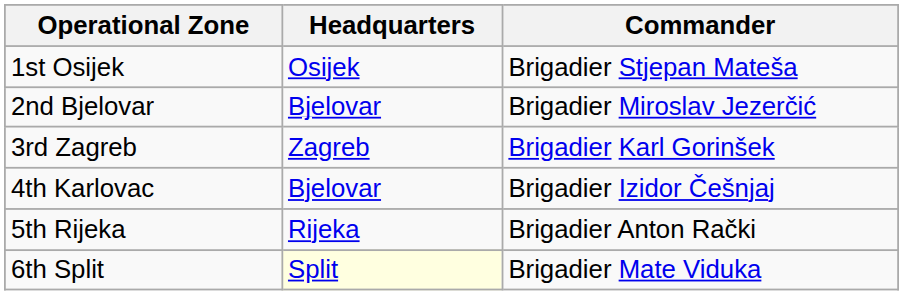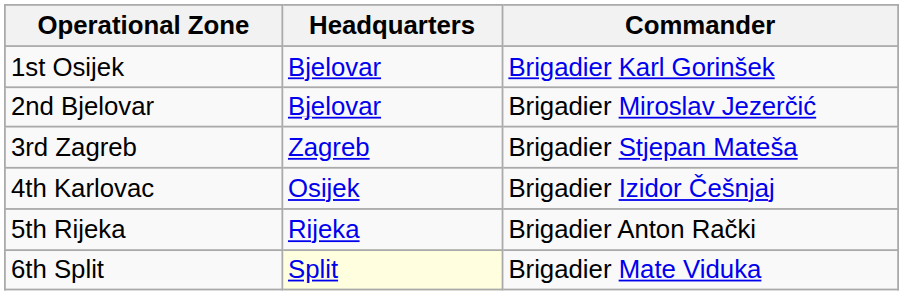1st Osijek | Headquarters: Osijek -> Bjelovar
1st Osijek | Commander: Brigadier Stjepan Mateša -> Brigadier Karl Gorinšek
3rd Zagreb | Commander: Brigadier Karl Gorinšek -> Brigadier Stjepan Mateša
4th Karlovac | Headquarters: Bjelovar -> Osijek
